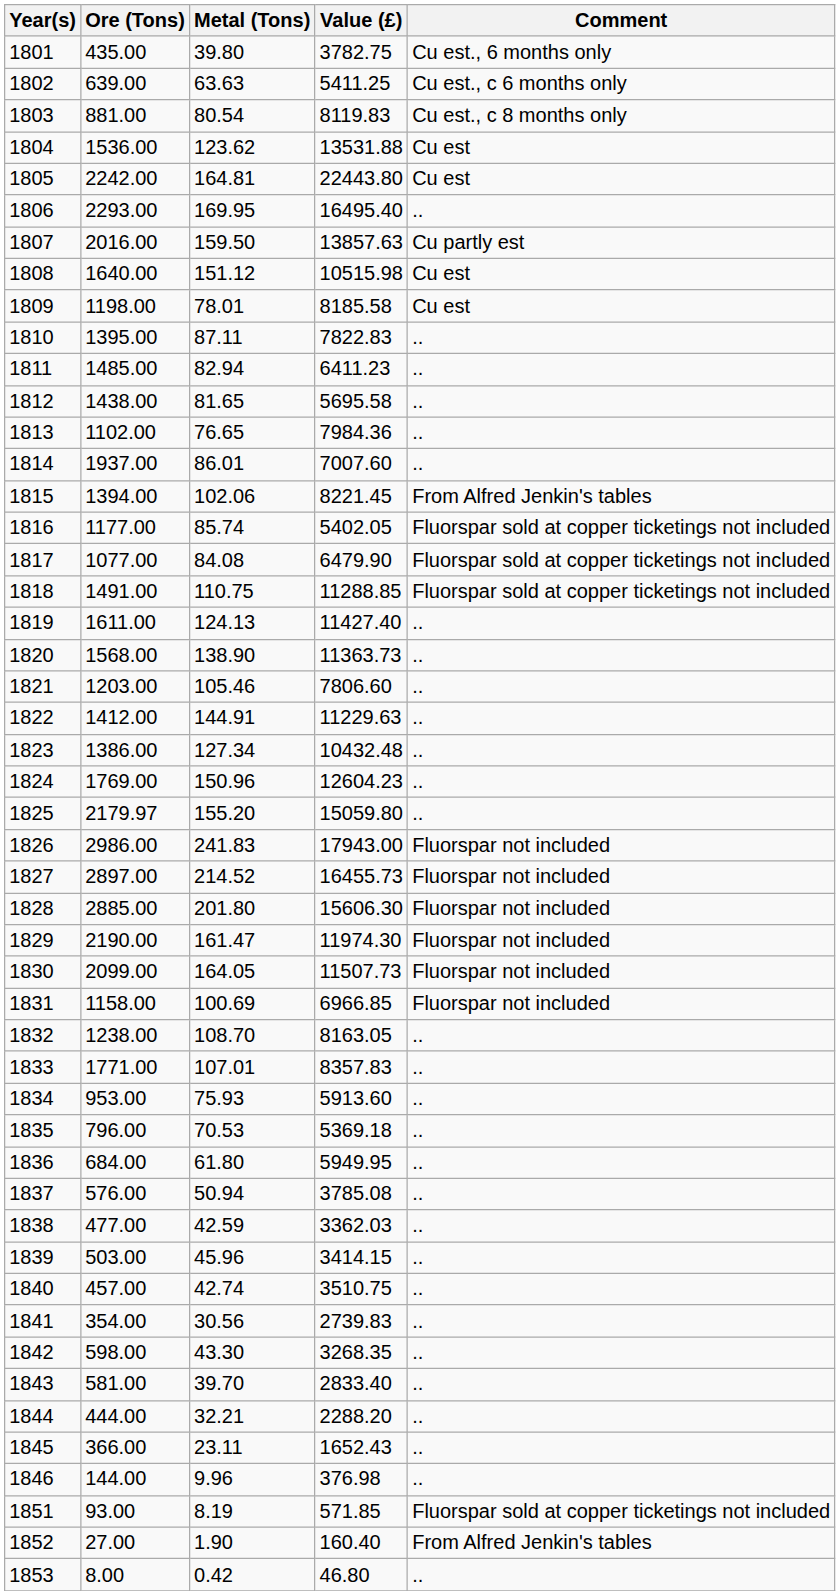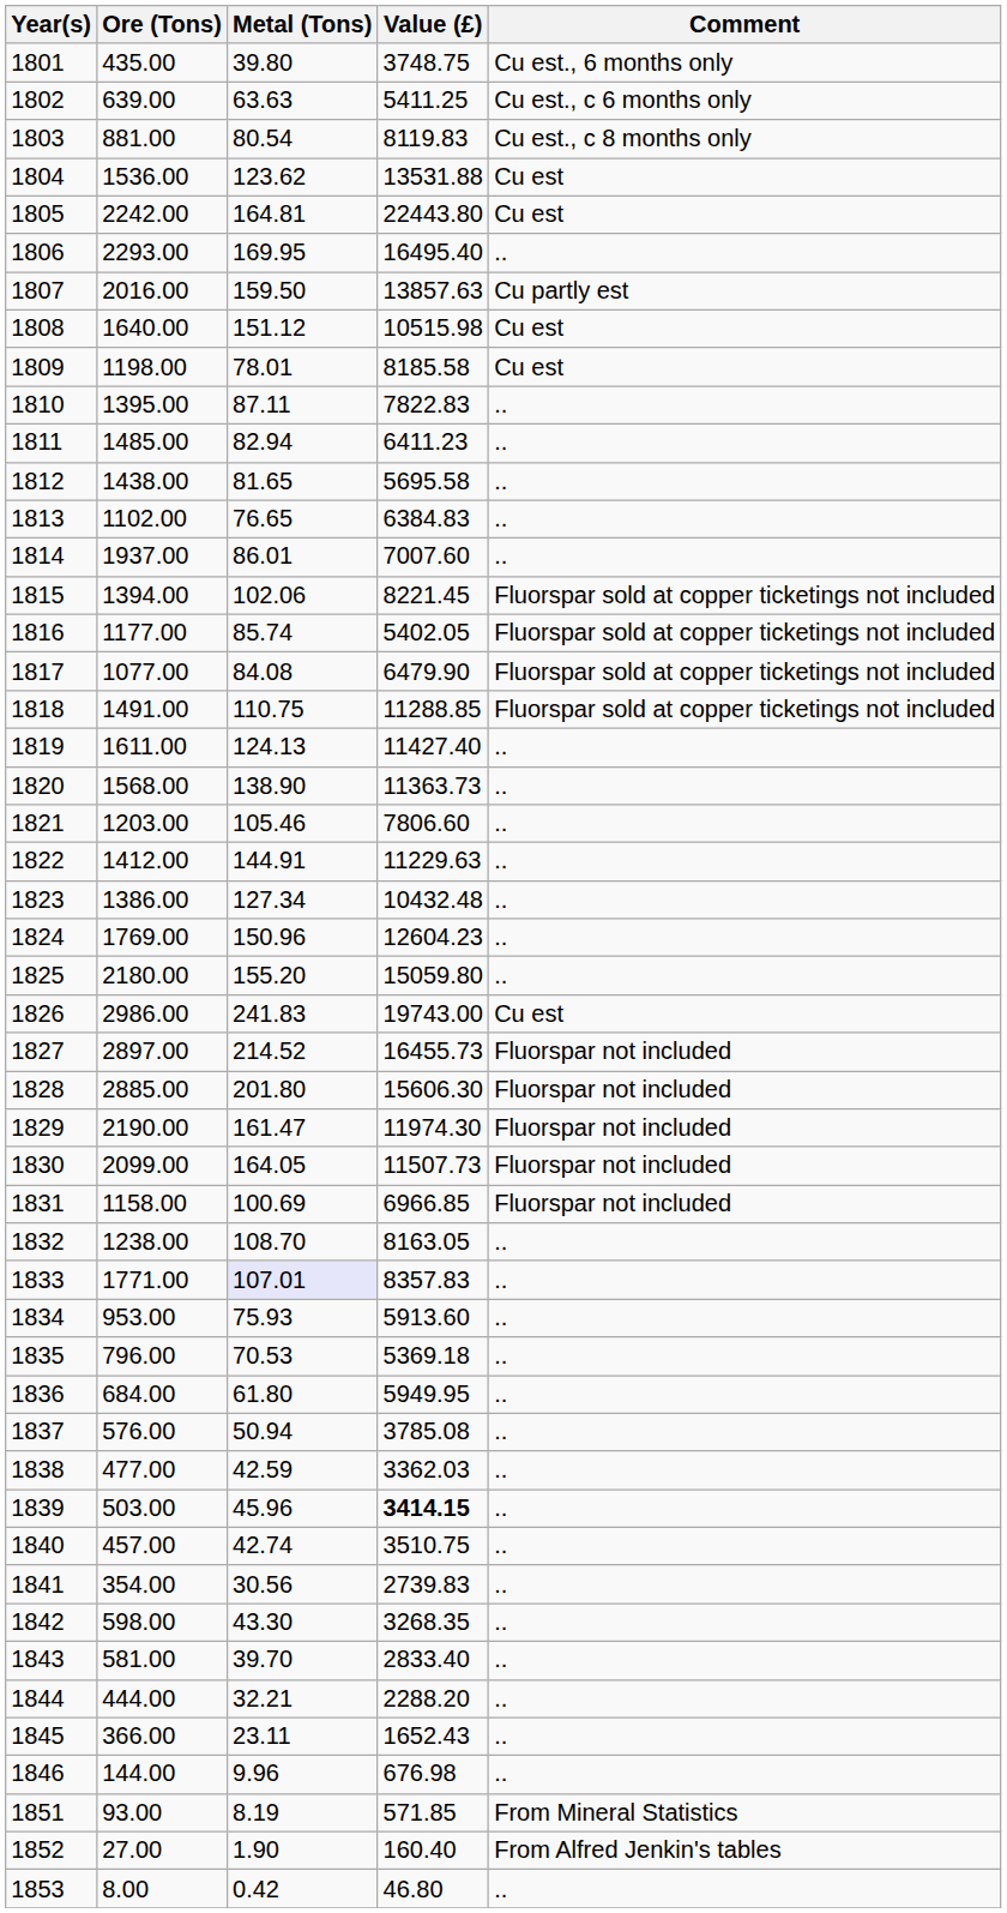1801 | Value (£): 3782.75 -> 3748.75
1813 | Value (£): 7984.36 -> 6384.83
1815 | Comment: From Alfred Jenkin's tables -> Fluorspar sold at copper ticketings not included
1825 | Ore (Tons): 2179.97 -> 2180.00
1826 | Value (£): 17943.00 -> 19743.00
1826 | Comment: Fluorspar not included -> Cu est
1833 | Metal (Tons): no background -> lavender background
1839 | Value (£): normal -> bold
1846 | Value (£): 376.98 -> 676.98
1851 | Comment: Fluorspar sold at copper ticketings not included -> From Mineral Statistics
